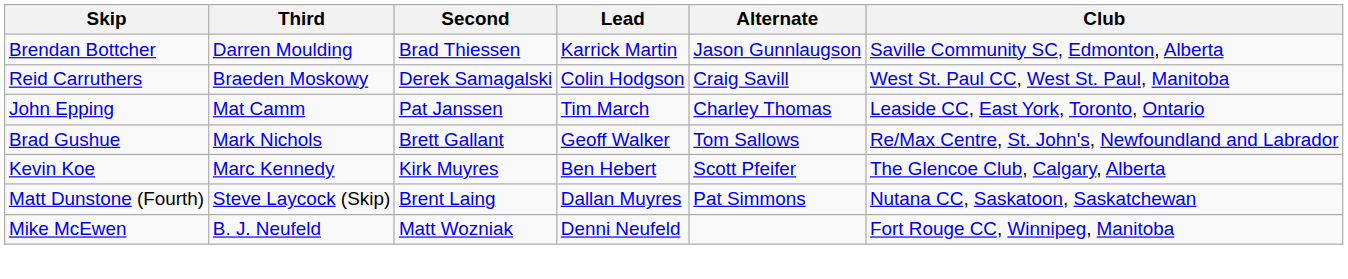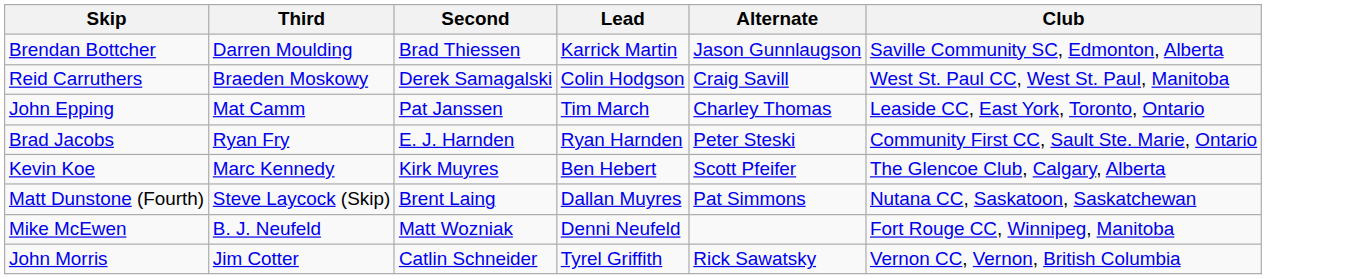- row: Brad Gushue | Mark Nichols | Brett Gallant | Geoff Walker | Tom Sallows | Re/Max Centre, St. John's, Newfoundland and Labrador
+ row: Brad Jacobs | Ryan Fry | E. J. Harnden | Ryan Harnden | Peter Steski | Community First CC, Sault Ste. Marie, Ontario
+ row: John Morris | Jim Cotter | Catlin Schneider | Tyrel Griffith | Rick Sawatsky | Vernon CC, Vernon, British Columbia
